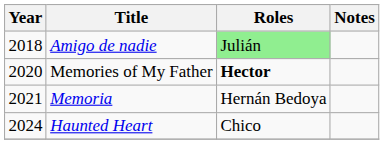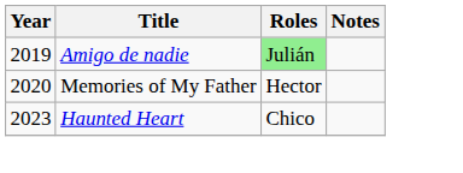Amigo de nadie | Year: 2018 -> 2019
Memories of My Father | Roles: bold -> normal
- row: 2021 | Memoria | Hernán Bedoya
Haunted Heart | Year: 2024 -> 2023
